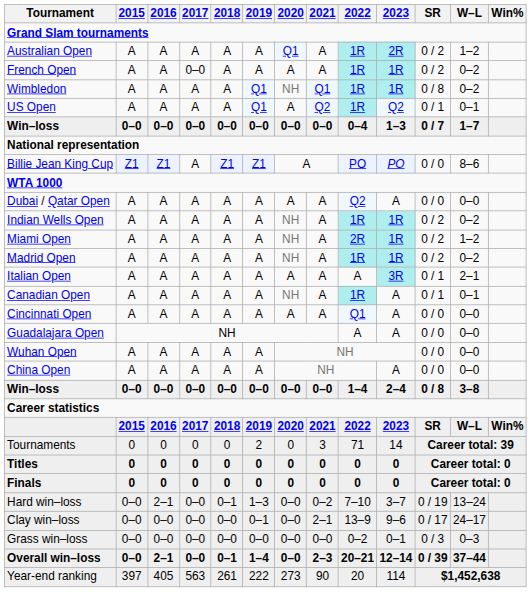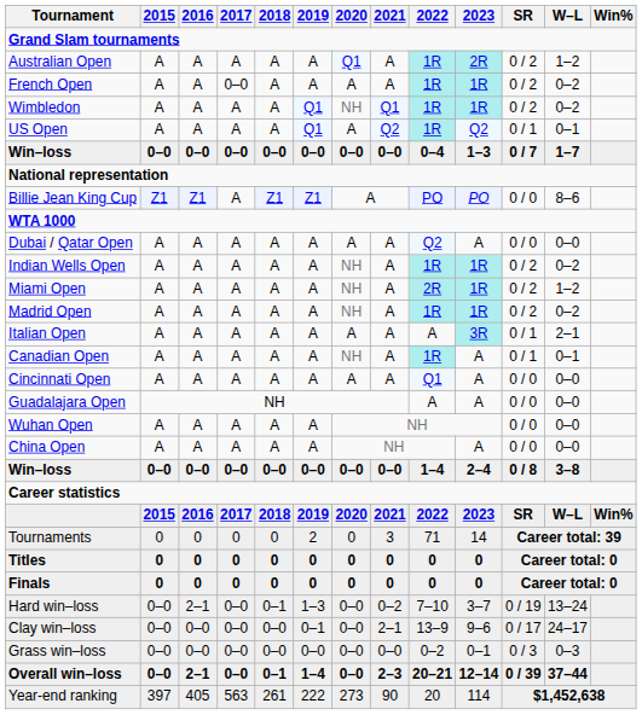Wimbledon | SR: 0 / 8 -> 0 / 2
